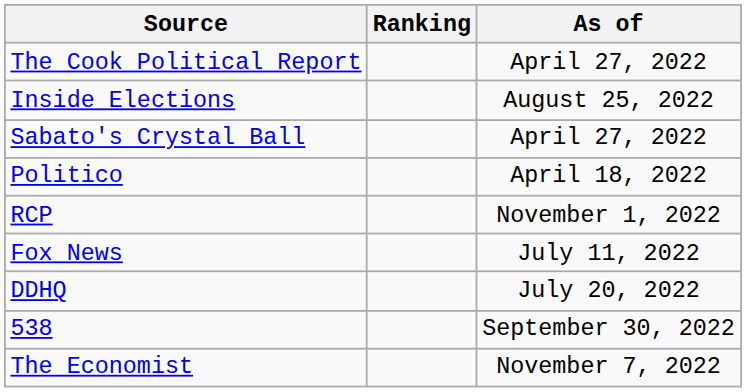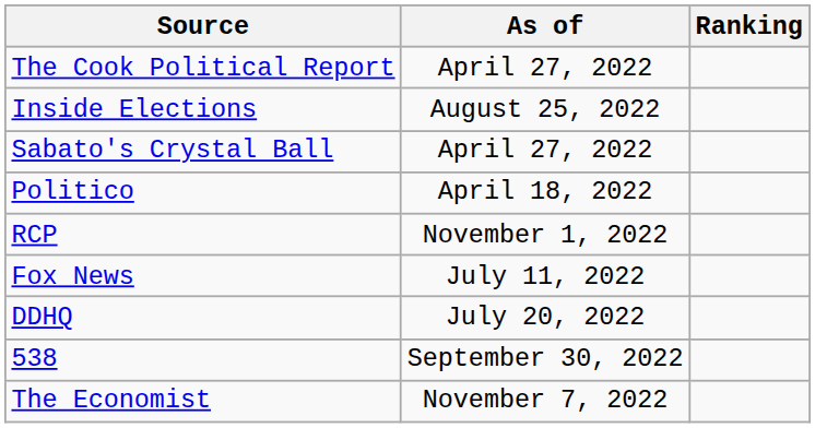columns swapped: Ranking <-> As of
